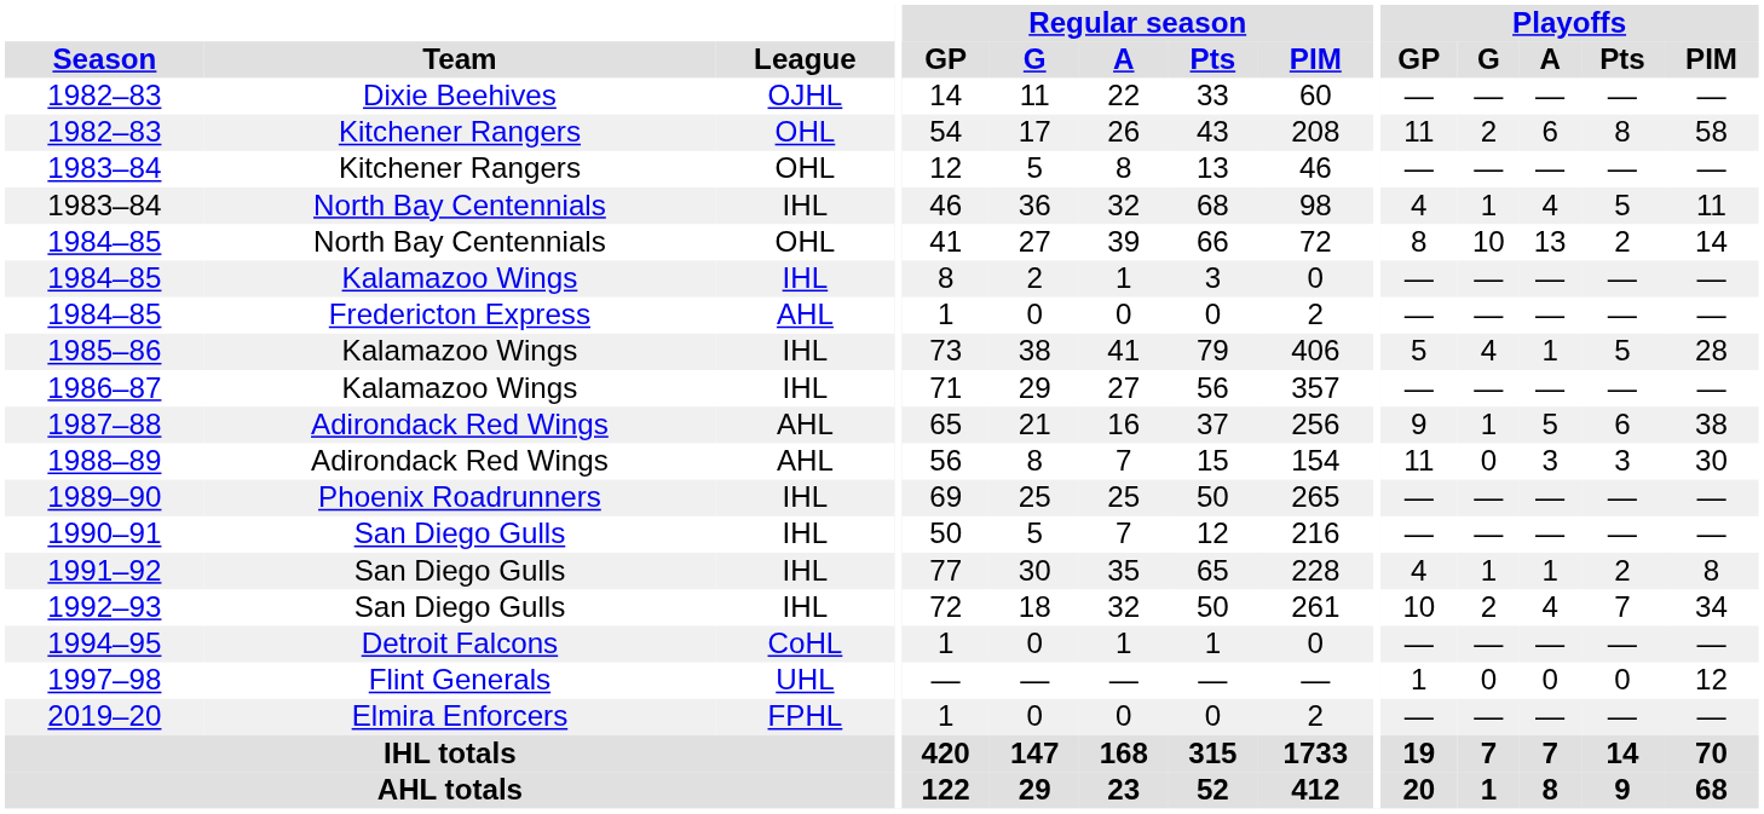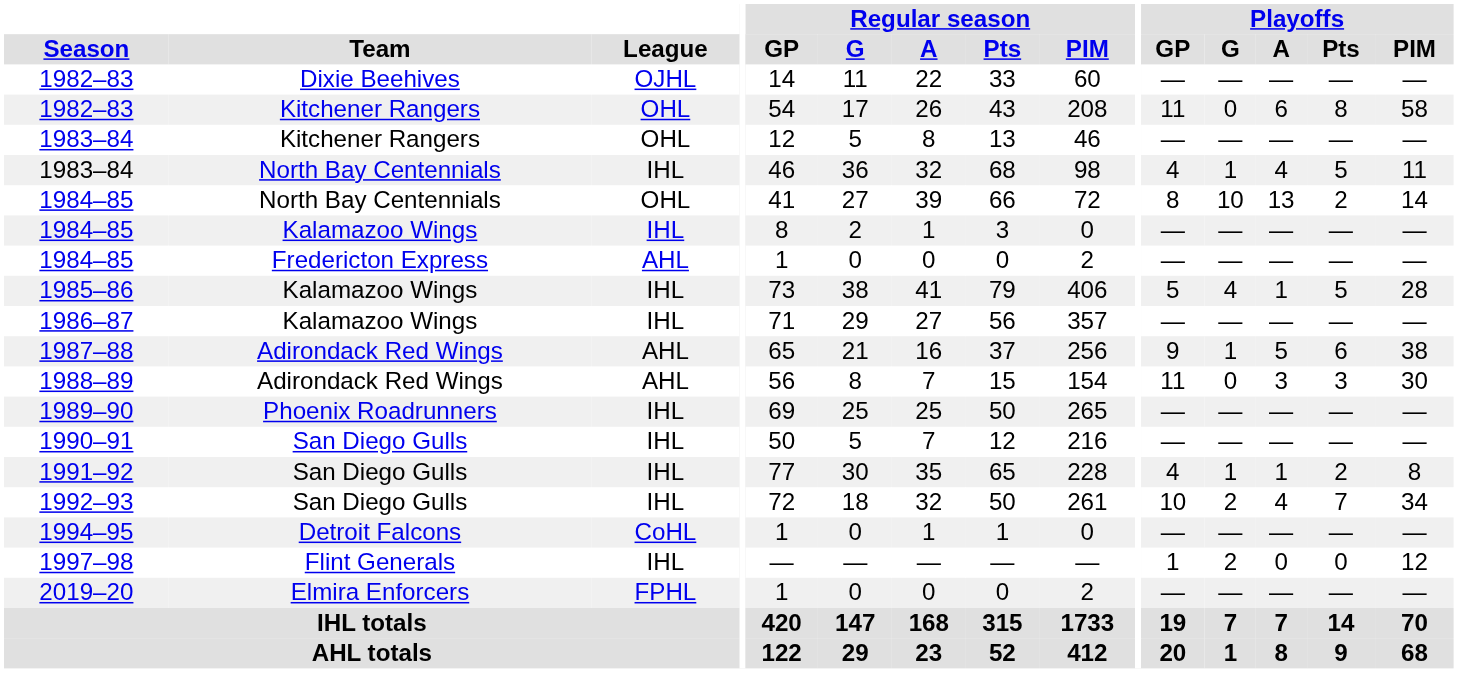1982–83 / Kitchener Rangers | Playoffs / G: 2 -> 0
1997–98 | League: UHL -> IHL
1997–98 | Playoffs / G: 0 -> 2
